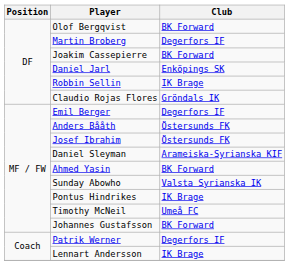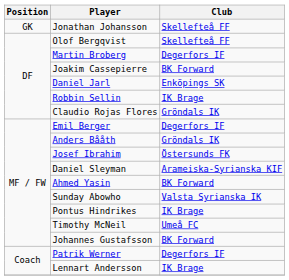+ row: GK | Jonathan Johansson | Skellefteå FF
Olof Bergqvist | Club: BK Forward -> Skellefteå FF
Anders Bååth | Club: Östersunds FK -> Gröndals IK
